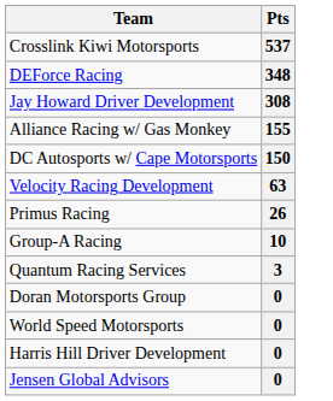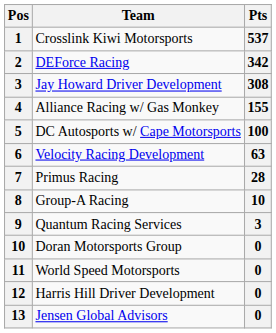+ column: Pos | 1 | 2 | 3 | 4 | 5 | 6 | 7 | 8 | 9 | 10 | 11 | 12 | 13
DEForce Racing | Pts: 348 -> 342
DC Autosports w/ Cape Motorsports | Pts: 150 -> 100
Primus Racing | Pts: 26 -> 28
